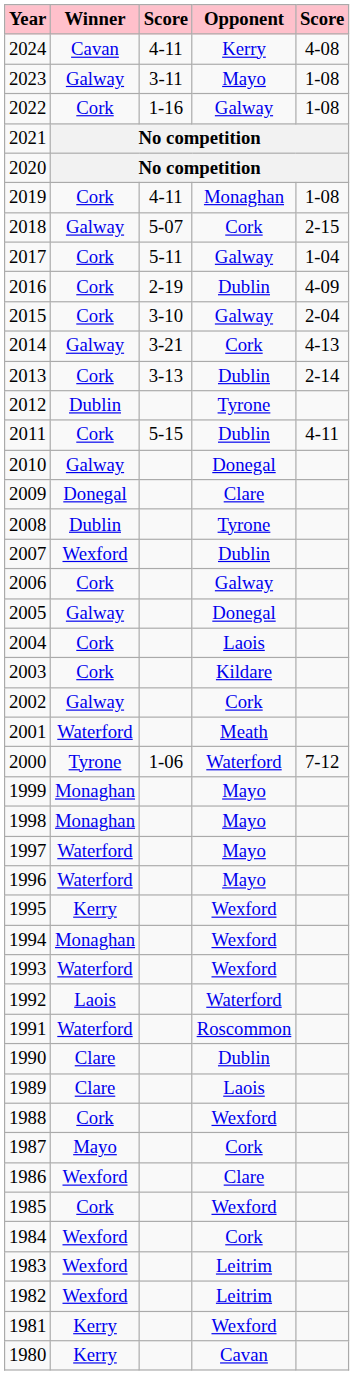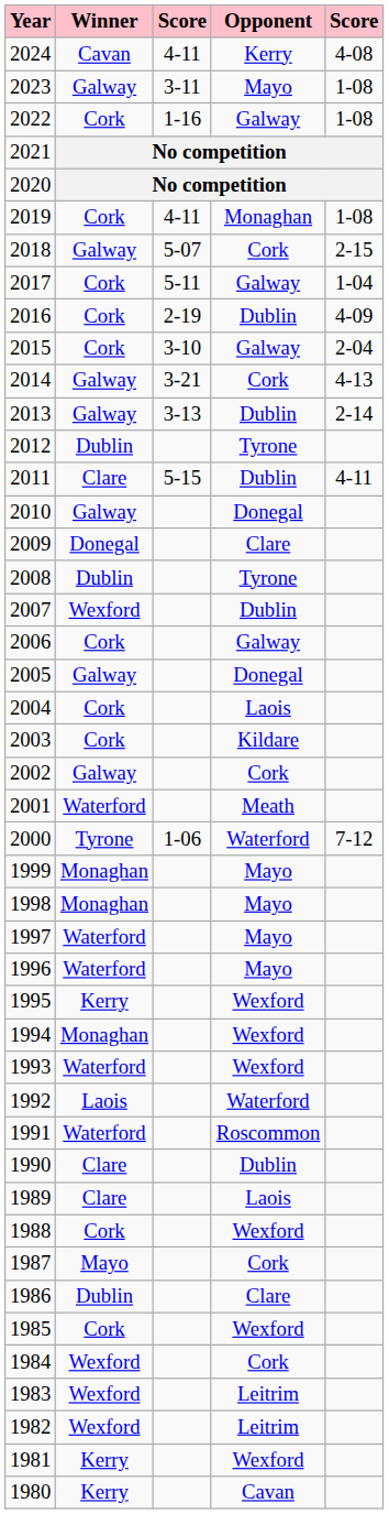2013 | Winner: Cork -> Galway
2011 | Winner: Cork -> Clare
1986 | Winner: Wexford -> Dublin
